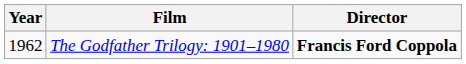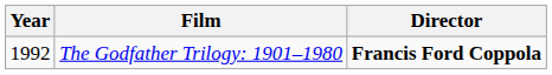The Godfather Trilogy: 1901–1980 | Year: 1962 -> 1992
